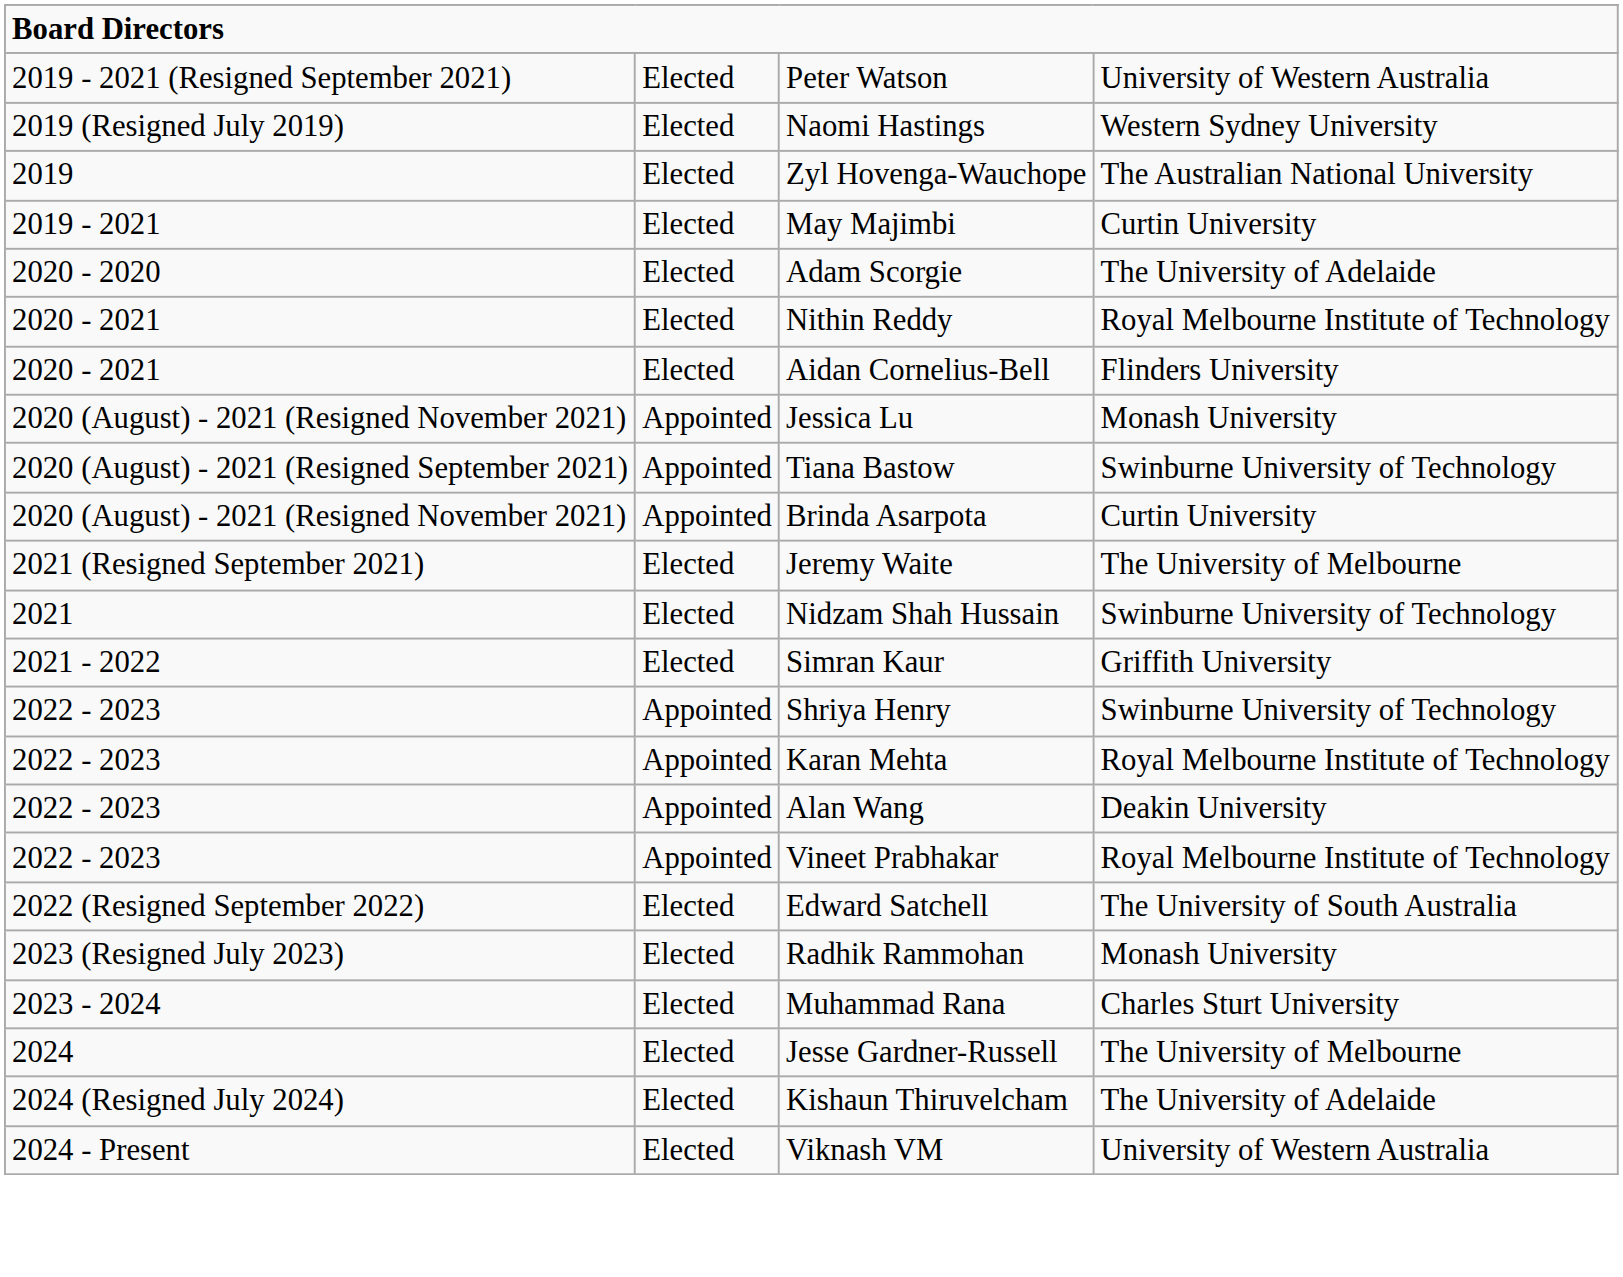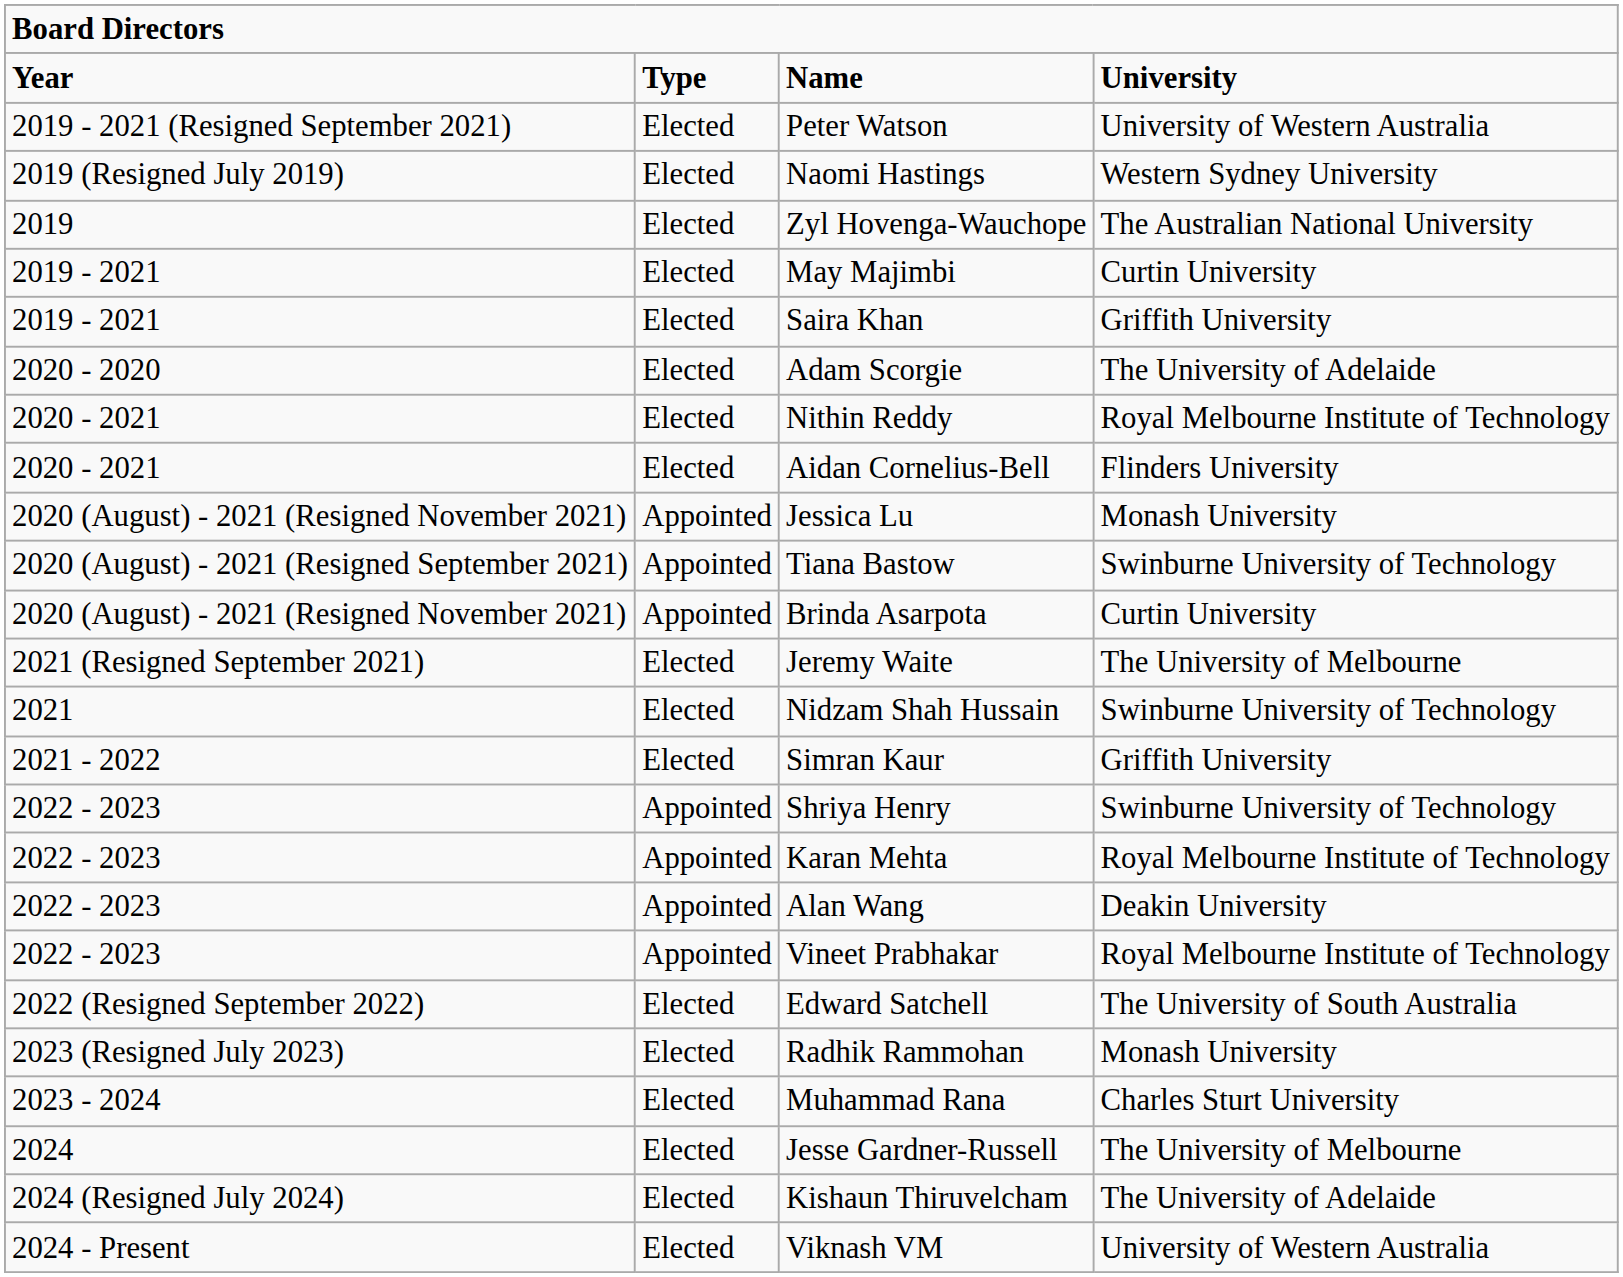+ row: Year | Type | Name | University
+ row: 2019 - 2021 | Elected | Saira Khan | Griffith University
